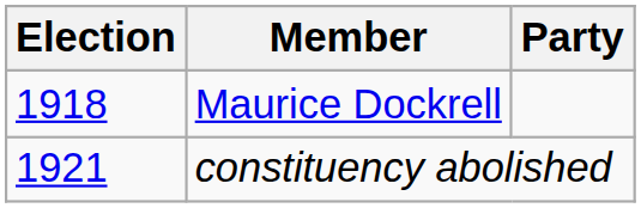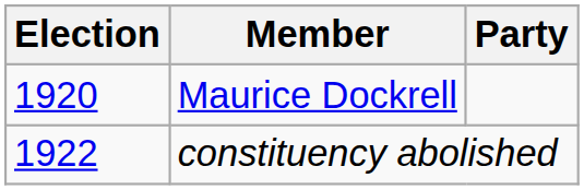Maurice Dockrell | Election: 1918 -> 1920
constituency abolished | Election: 1921 -> 1922
